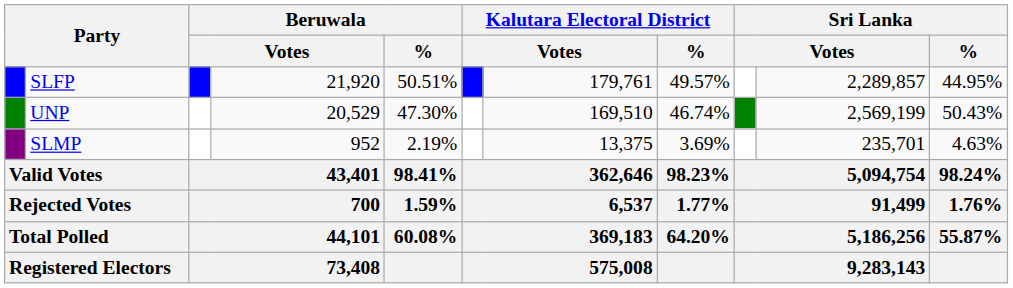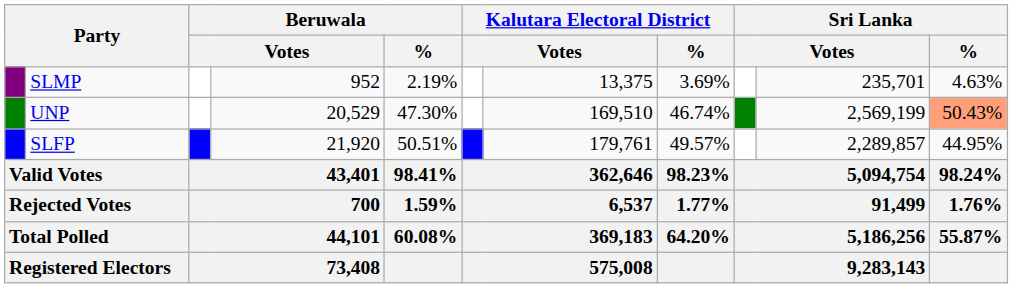rows swapped: SLFP <-> SLMP
UNP | Sri Lanka / %: no background -> lightsalmon background
